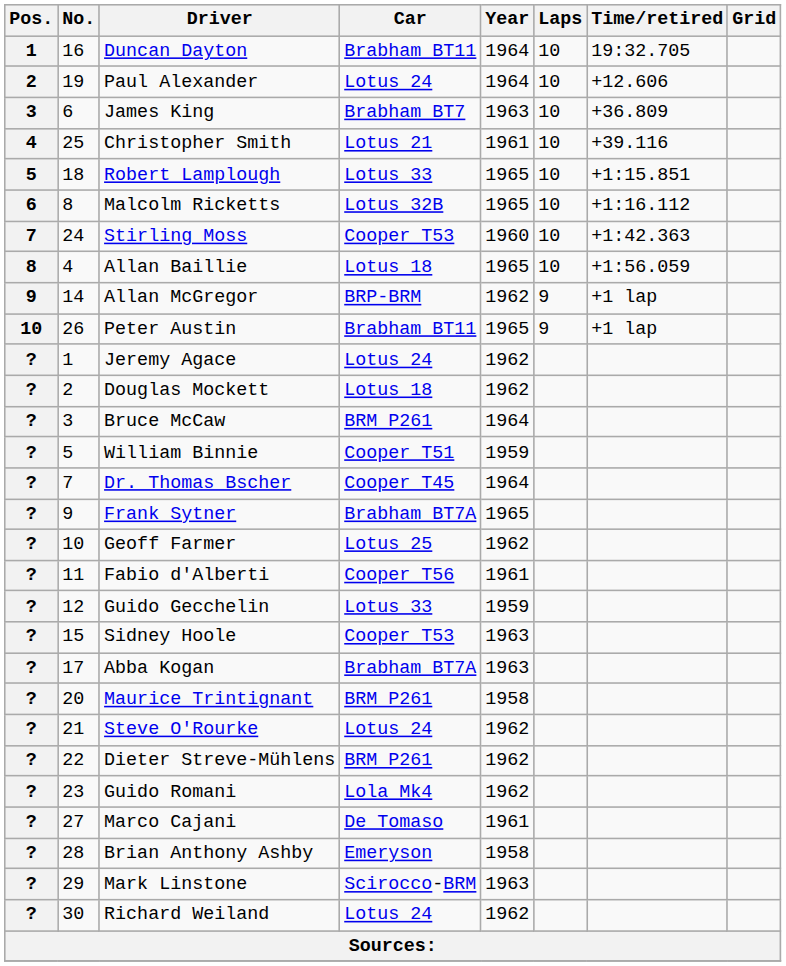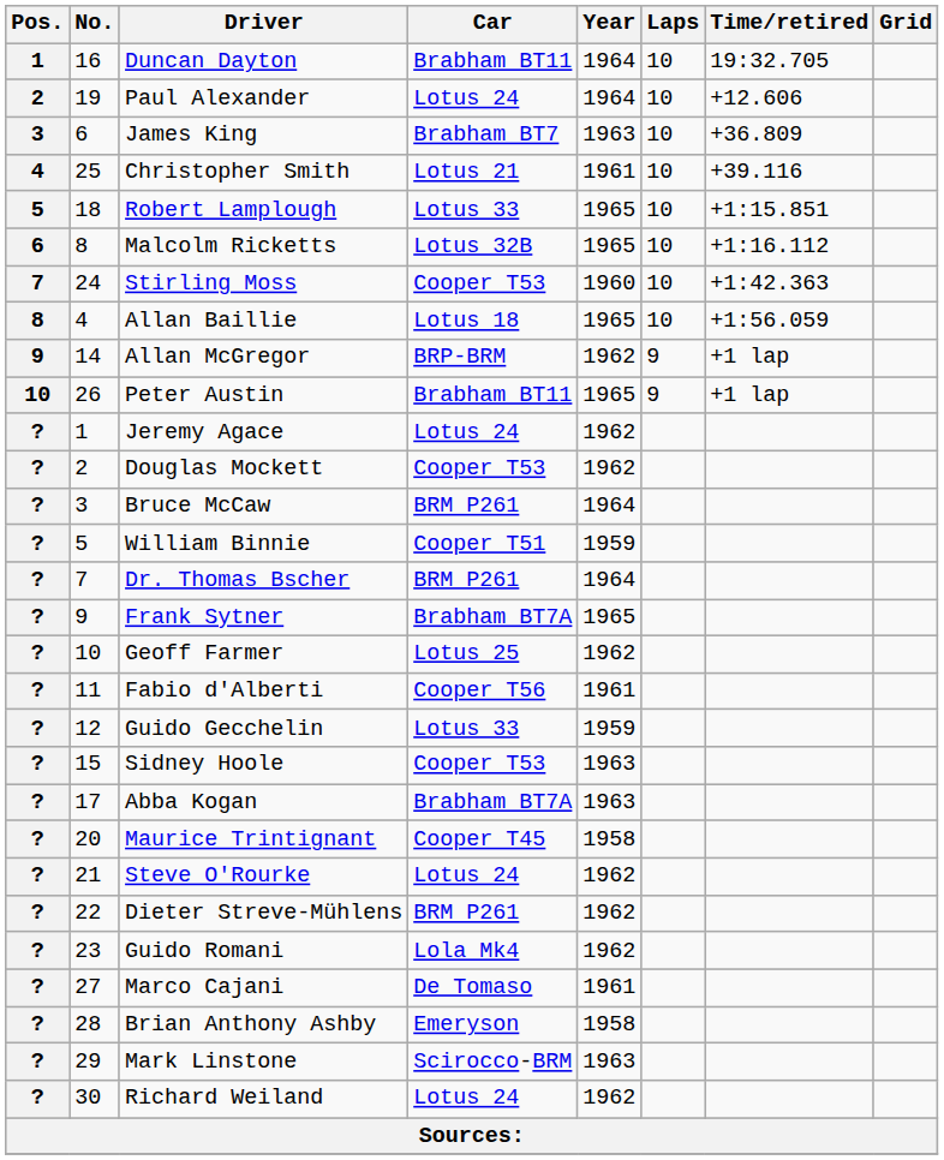Douglas Mockett | Car: Lotus 18 -> Cooper T53
Dr. Thomas Bscher | Car: Cooper T45 -> BRM P261
Maurice Trintignant | Car: BRM P261 -> Cooper T45
